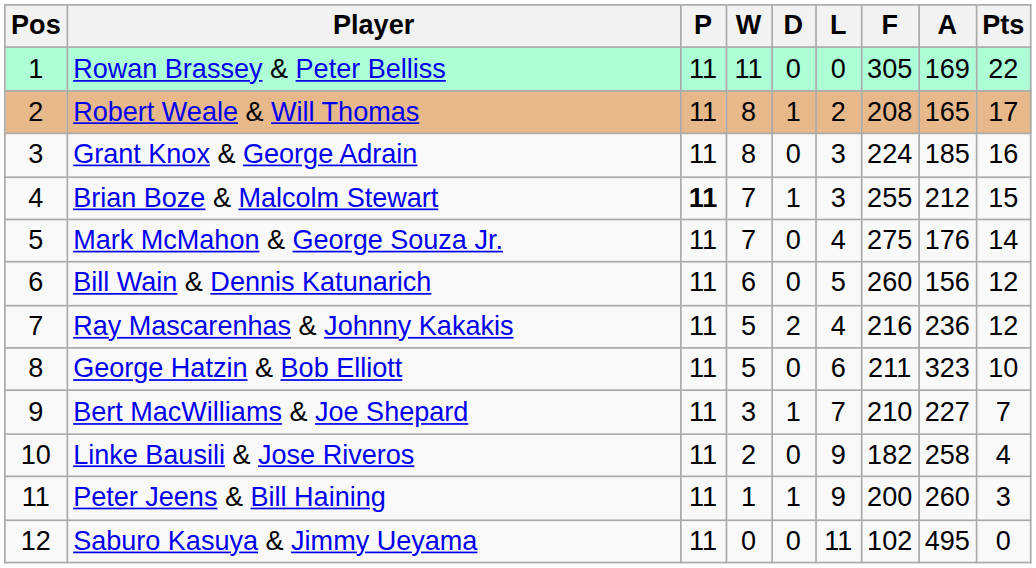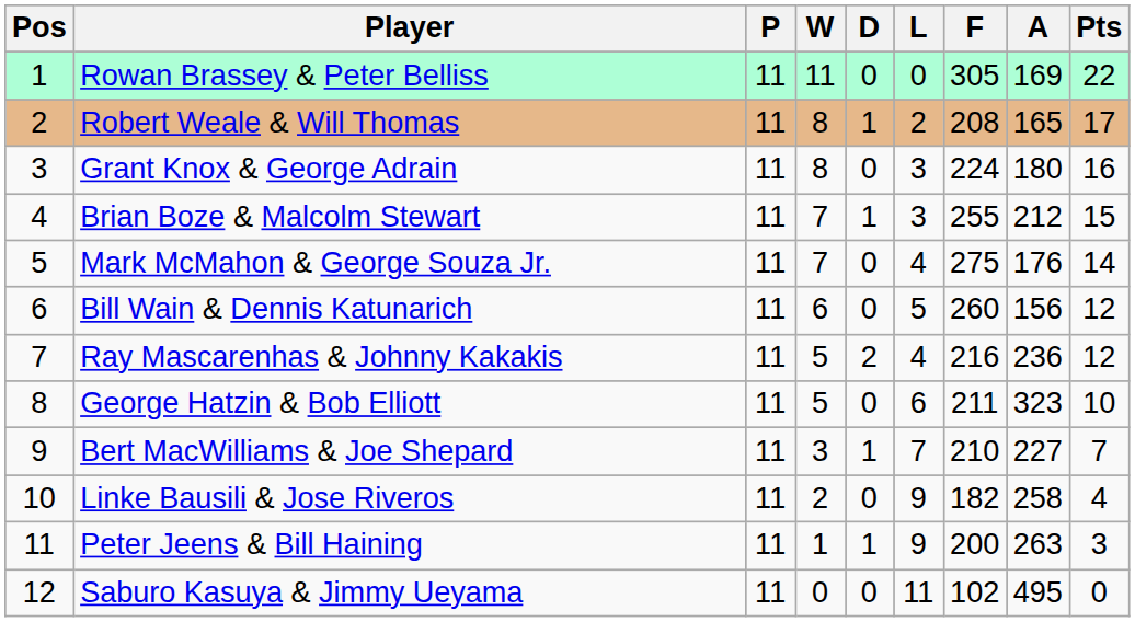Grant Knox & George Adrain | A: 185 -> 180
Brian Boze & Malcolm Stewart | P: bold -> normal
Peter Jeens & Bill Haining | A: 260 -> 263
